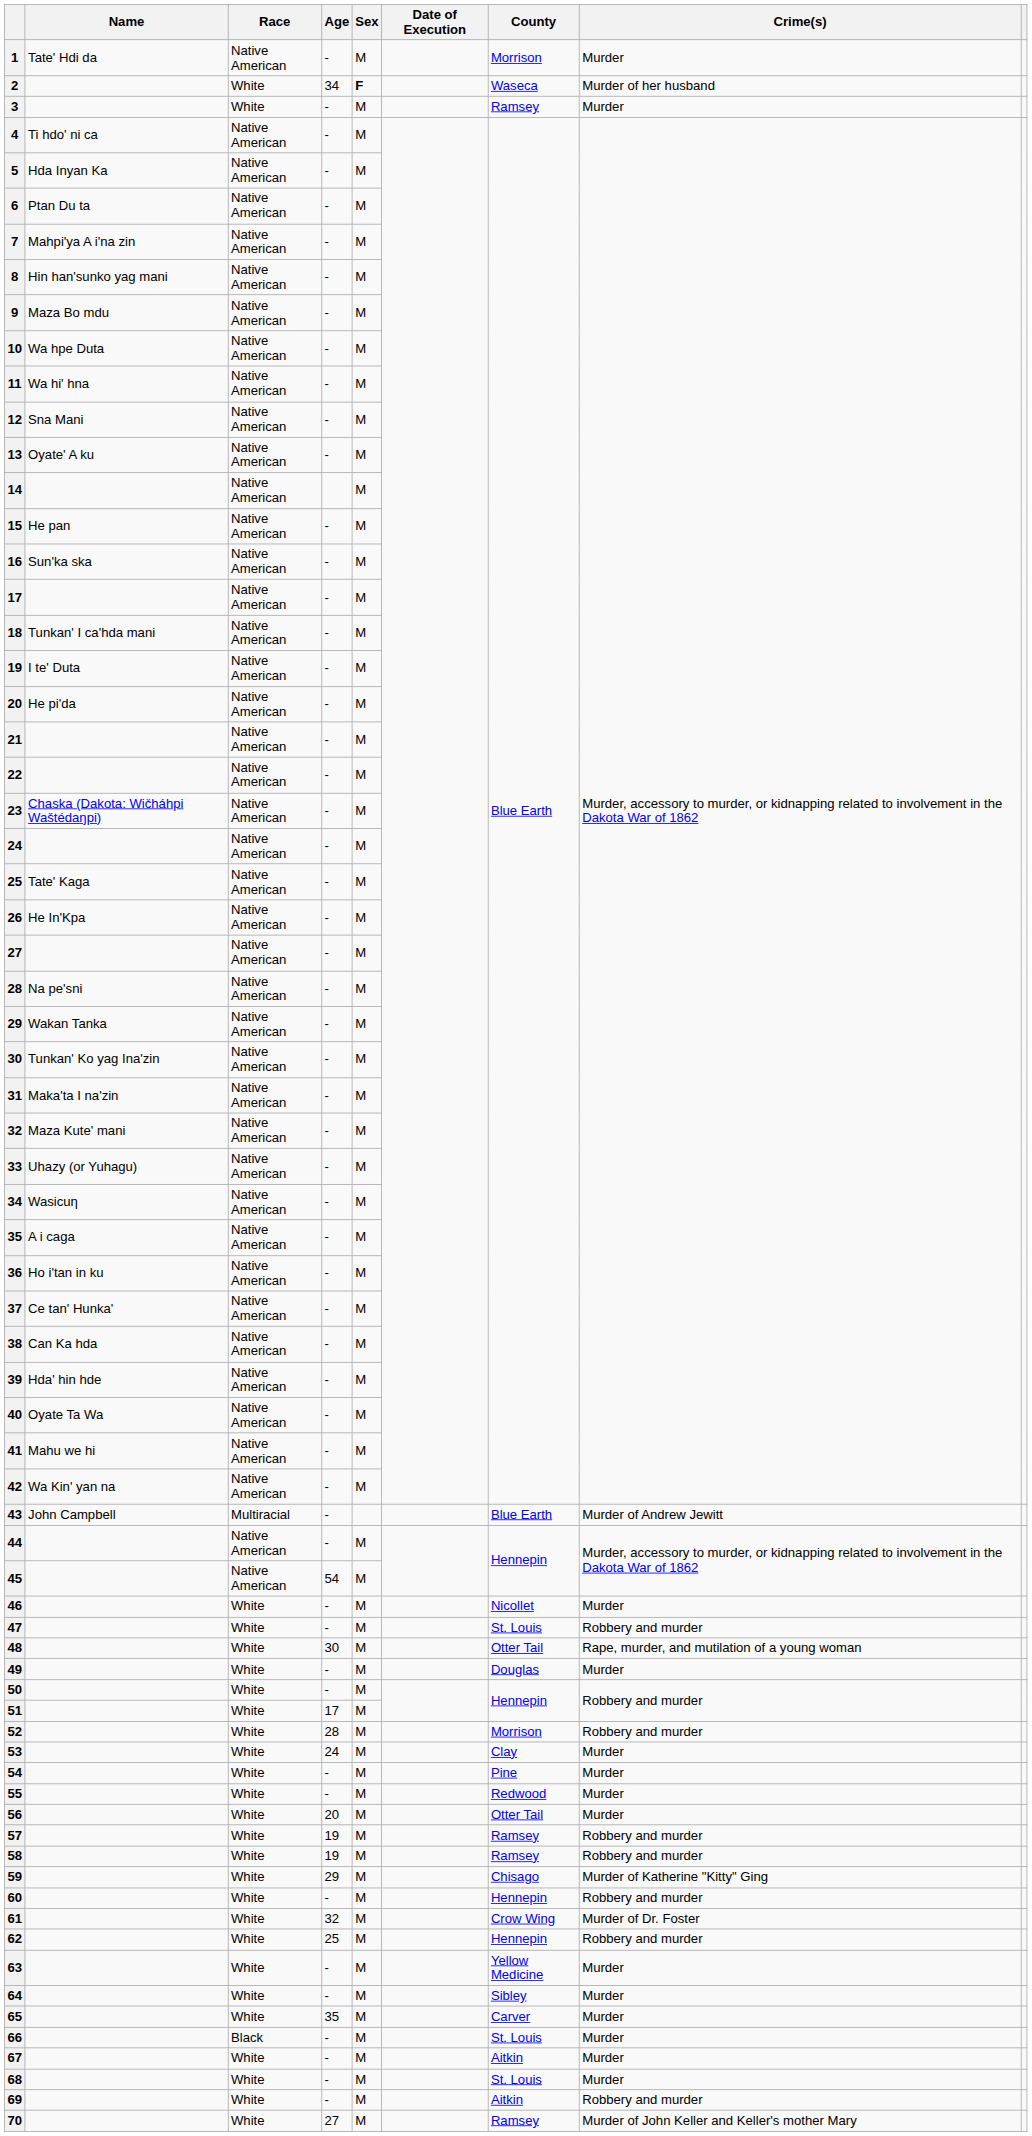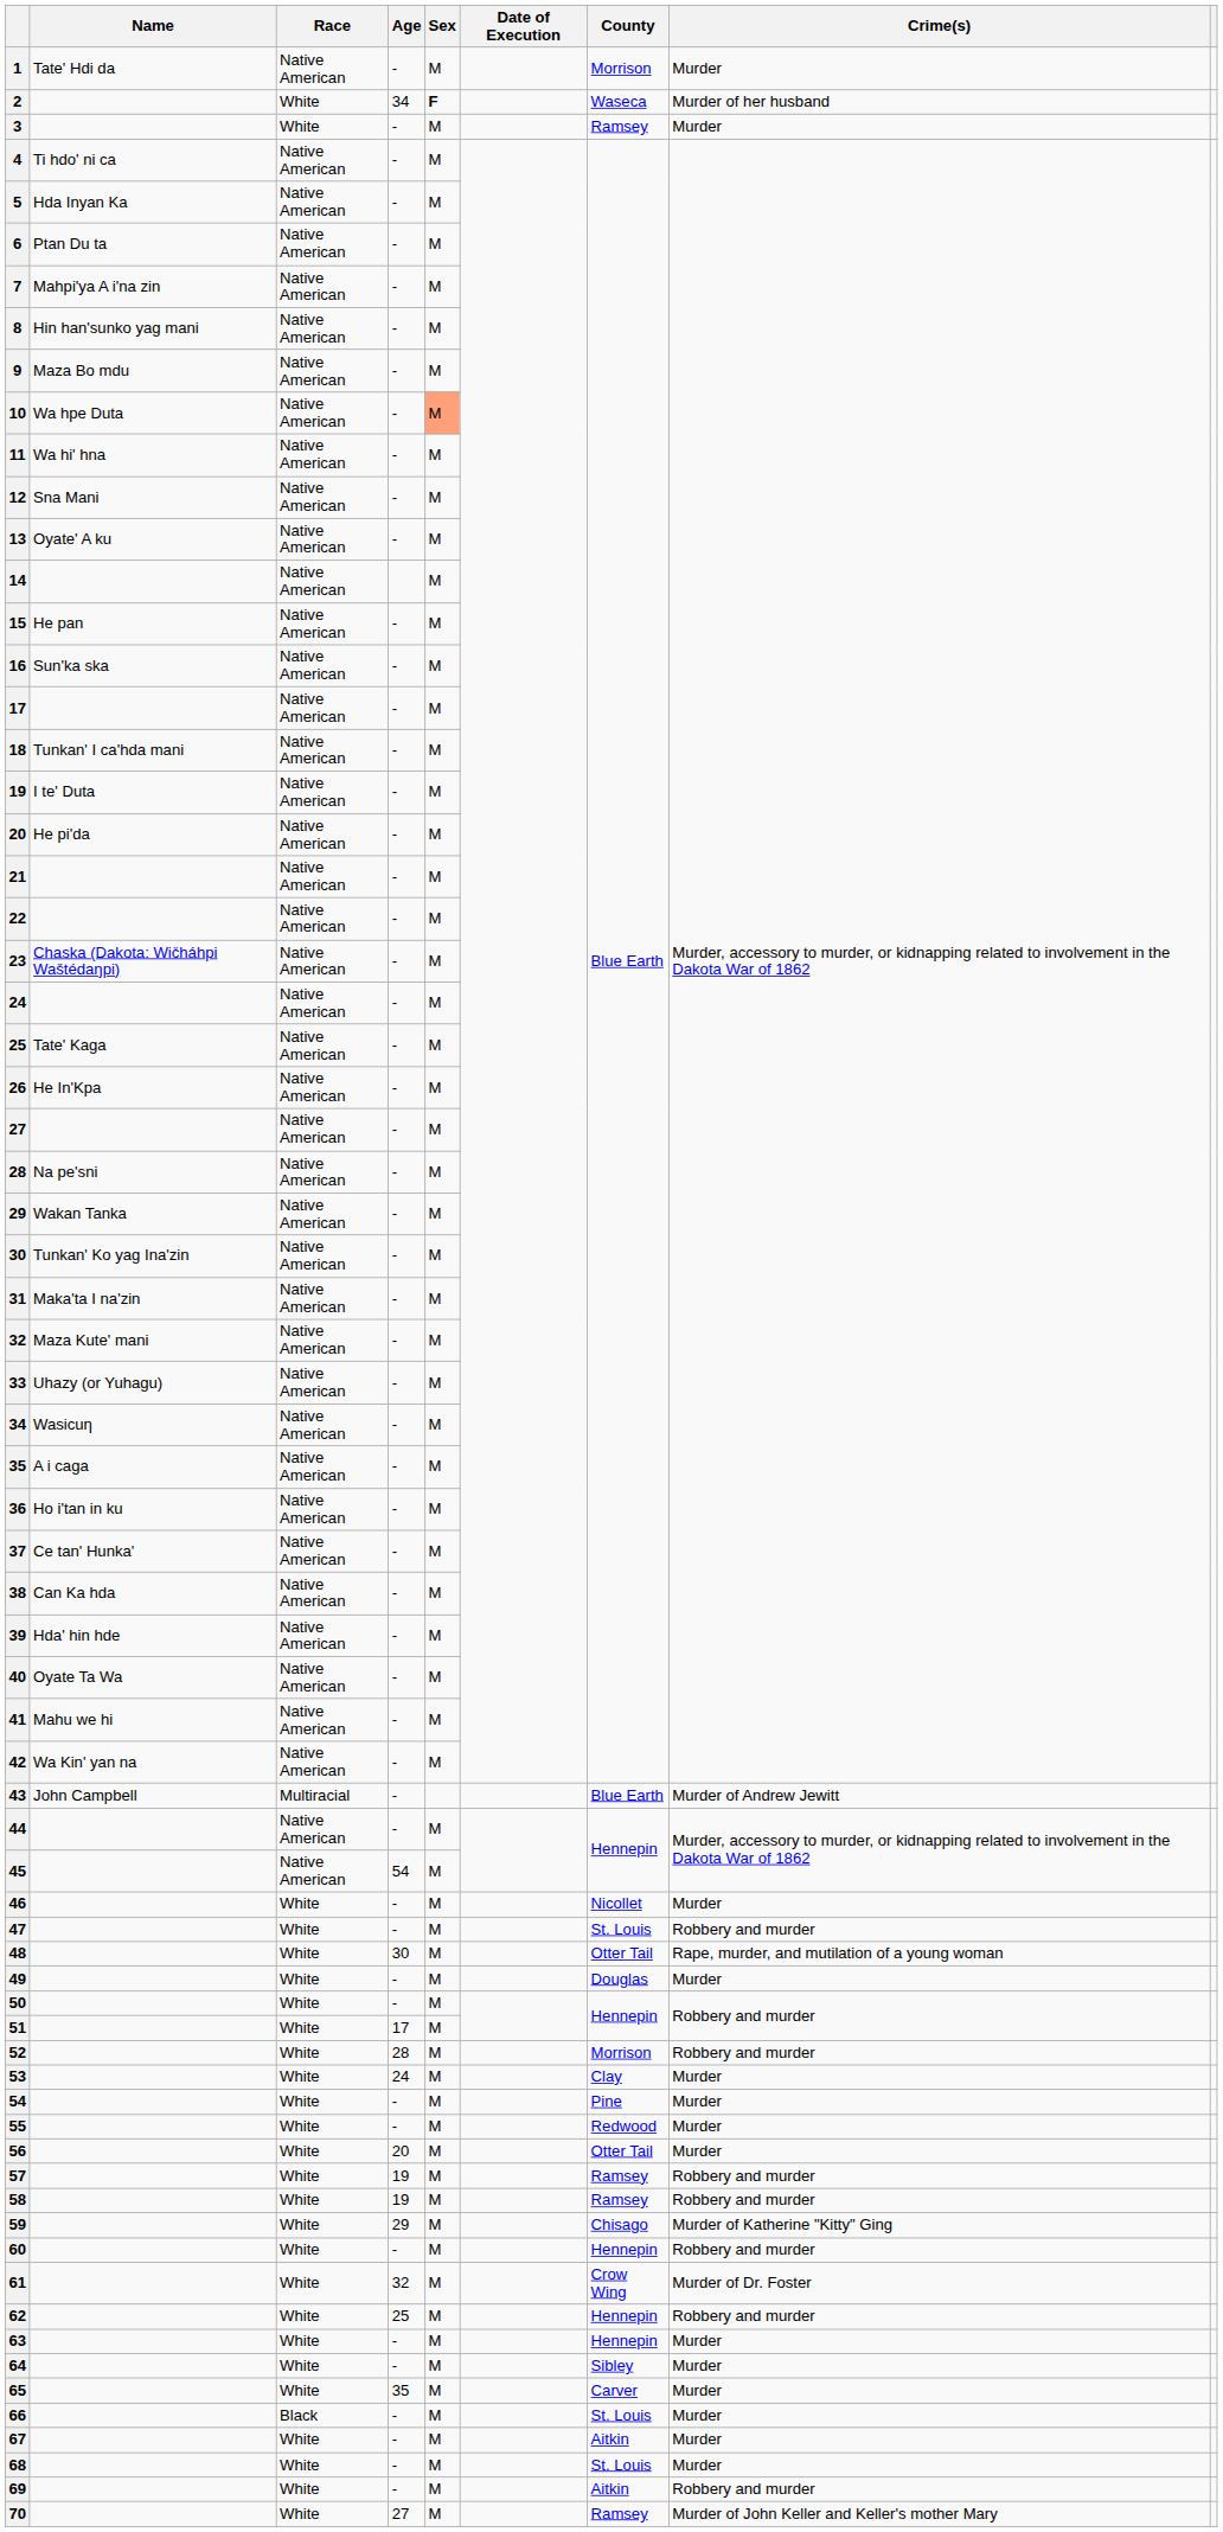10 | Sex: no background -> lightsalmon background
63 | County: Yellow Medicine -> Hennepin
